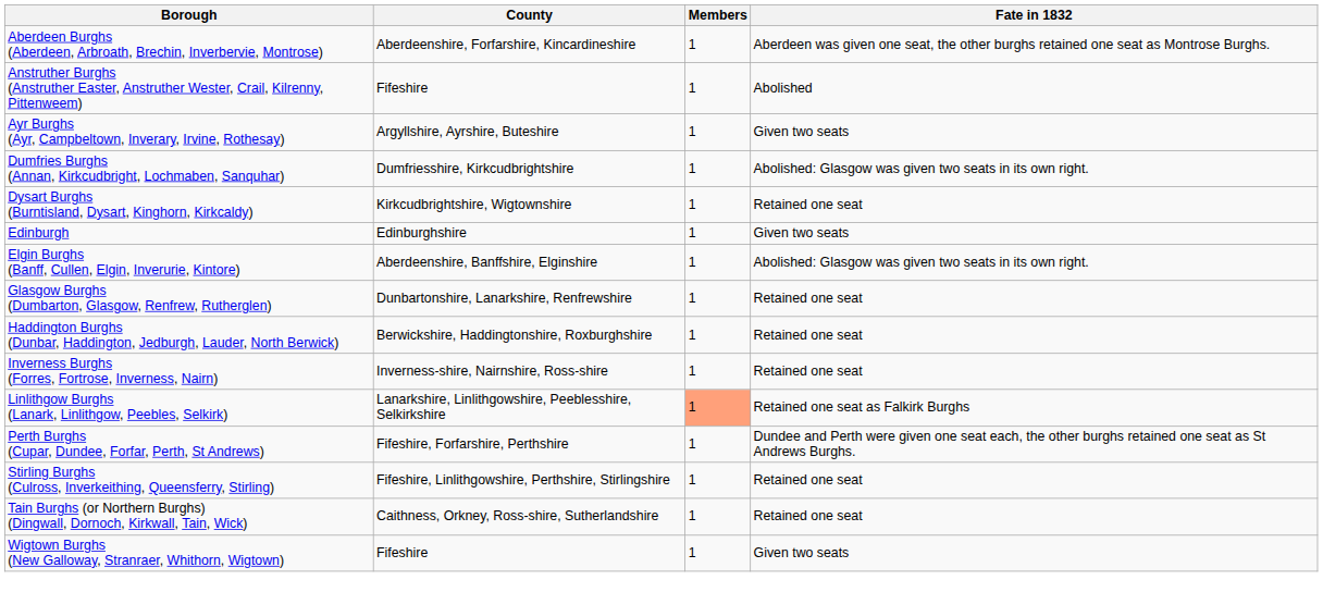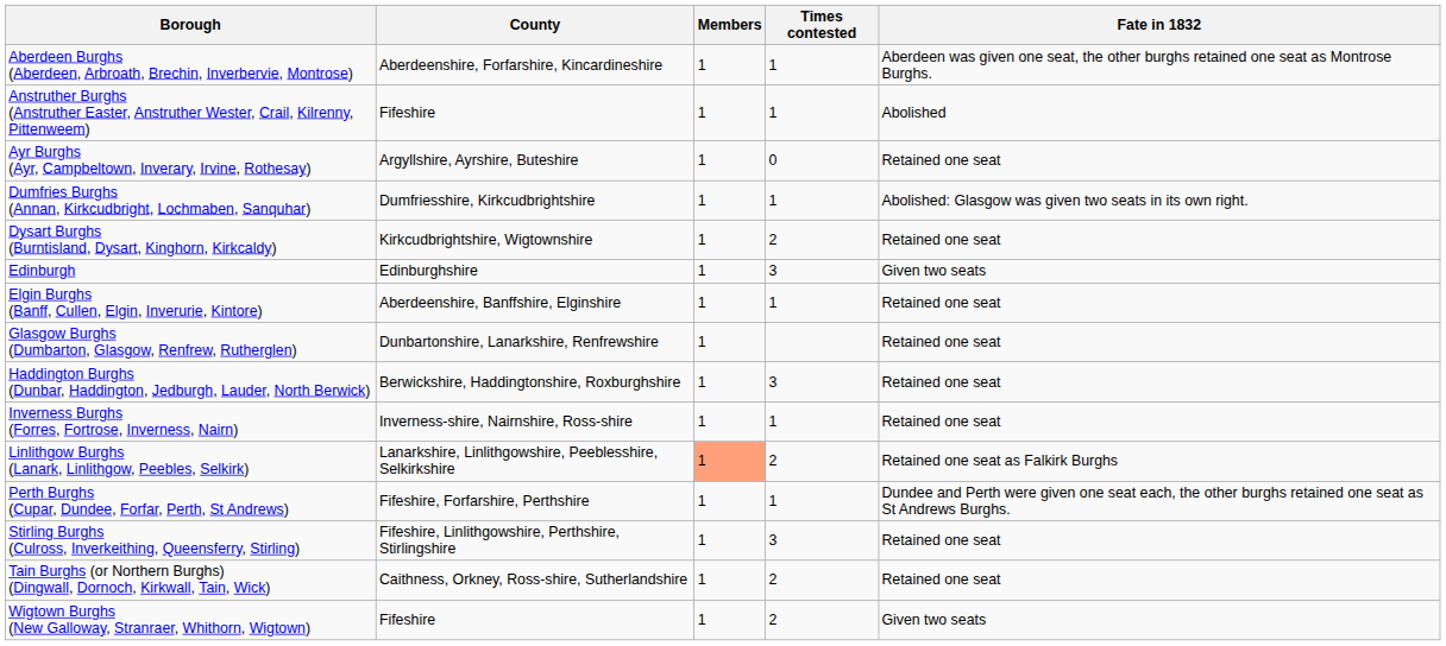+ column: Times contested | 1 | 1 | 0 | 1 | 2 | 3 | 1 | 3 | 1 | 2 | 1 | 3 | 2 | 2
Ayr Burghs (Ayr, Campbeltown, Inverary, Irvine, Rothesay) | Fate in 1832: Given two seats -> Retained one seat
Elgin Burghs (Banff, Cullen, Elgin, Inverurie, Kintore) | Fate in 1832: Abolished: Glasgow was given two seats in its own right. -> Retained one seat
